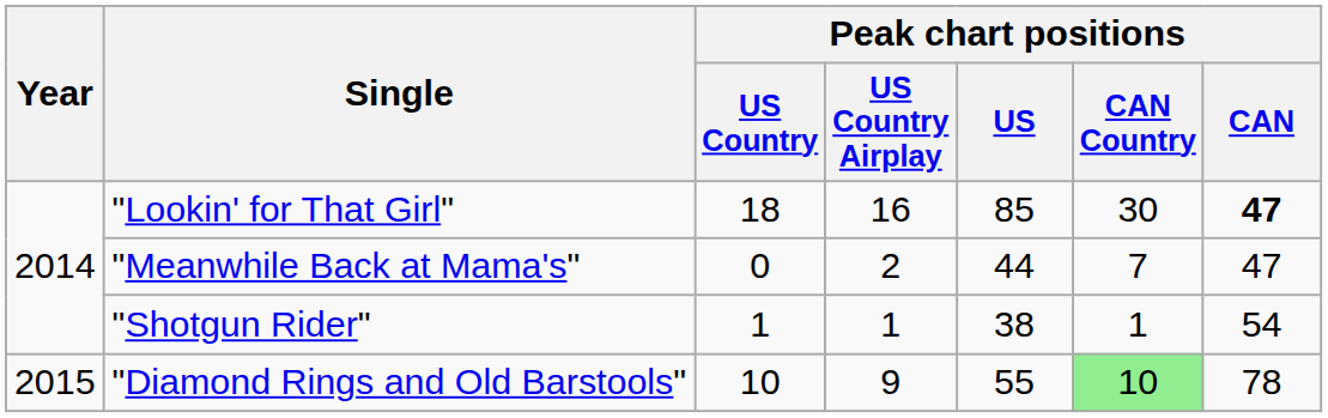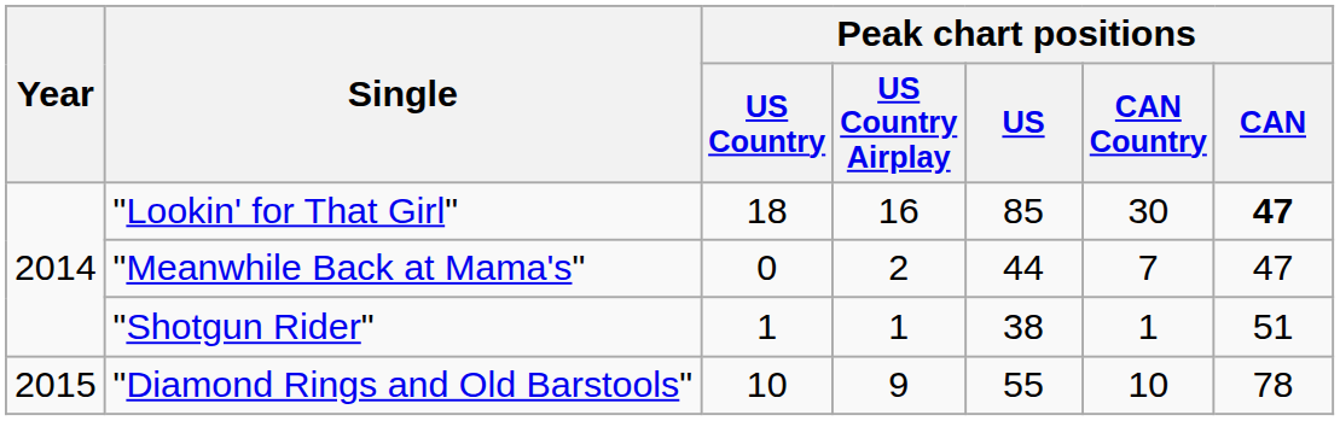"Shotgun Rider" | Peak chart positions / CAN: 54 -> 51
"Diamond Rings and Old Barstools" | Peak chart positions / CAN Country: lightgreen background -> no background
